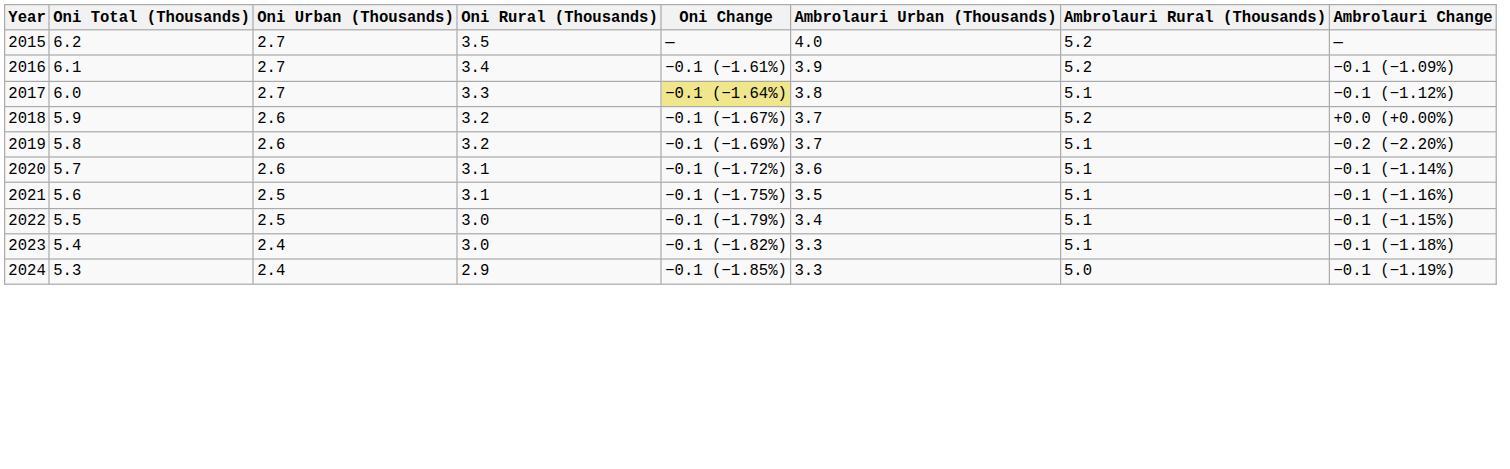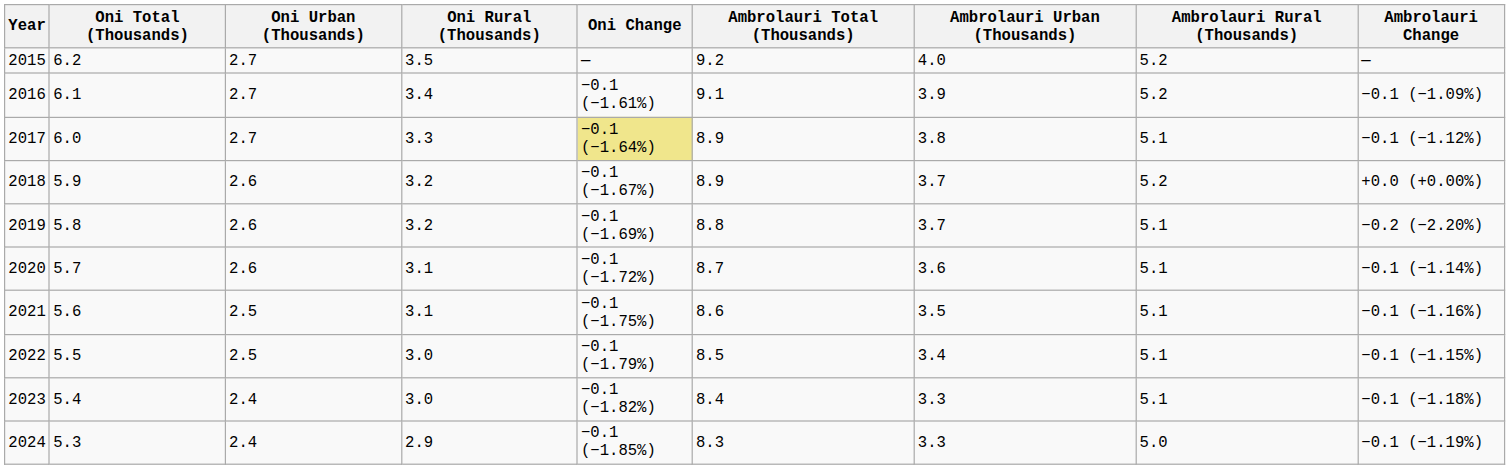+ column: Ambrolauri Total (Thousands) | 9.2 | 9.1 | 8.9 | 8.9 | 8.8 | 8.7 | 8.6 | 8.5 | 8.4 | 8.3
